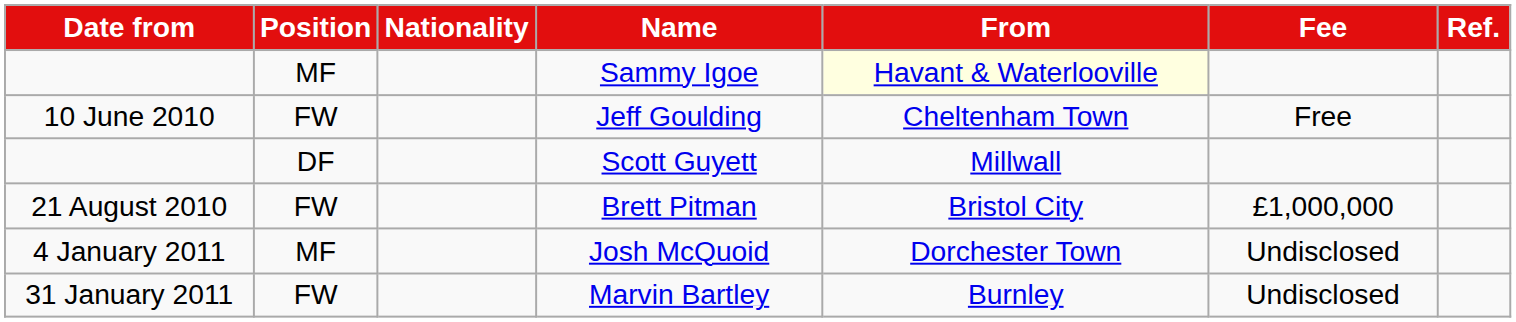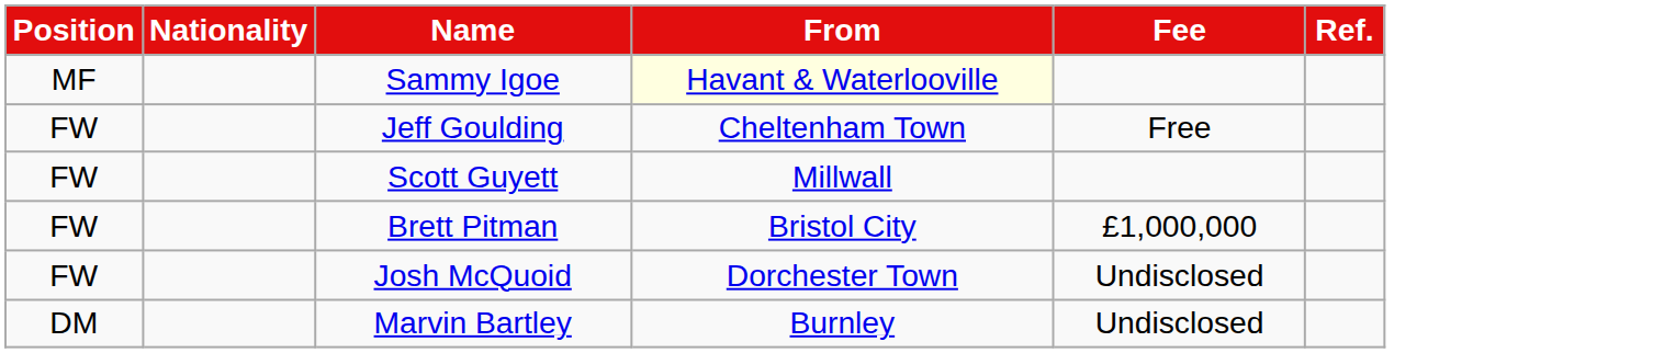- column: Date from | 10 June 2010 | 21 August 2010 | 4 January 2011 | 31 January 2011
Scott Guyett | Position: DF -> FW
Josh McQuoid | Position: MF -> FW
Marvin Bartley | Position: FW -> DM
